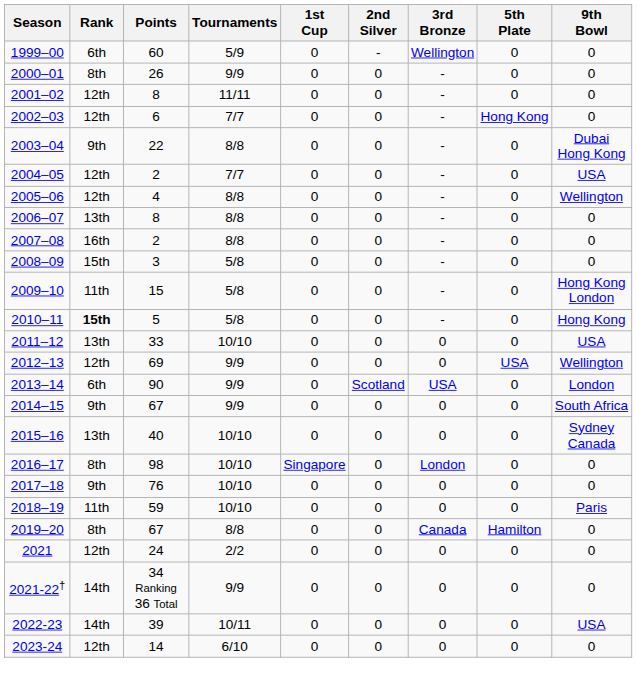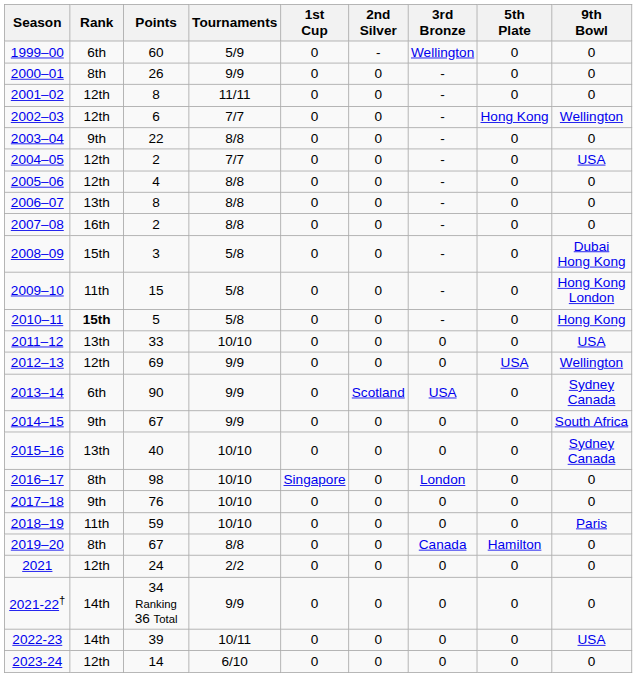2002–03 | 9th Bowl: 0 -> Wellington
2003–04 | 9th Bowl: Dubai Hong Kong -> 0
2005–06 | 9th Bowl: Wellington -> 0
2008–09 | 9th Bowl: 0 -> Dubai Hong Kong
2013–14 | 9th Bowl: London -> Sydney Canada
